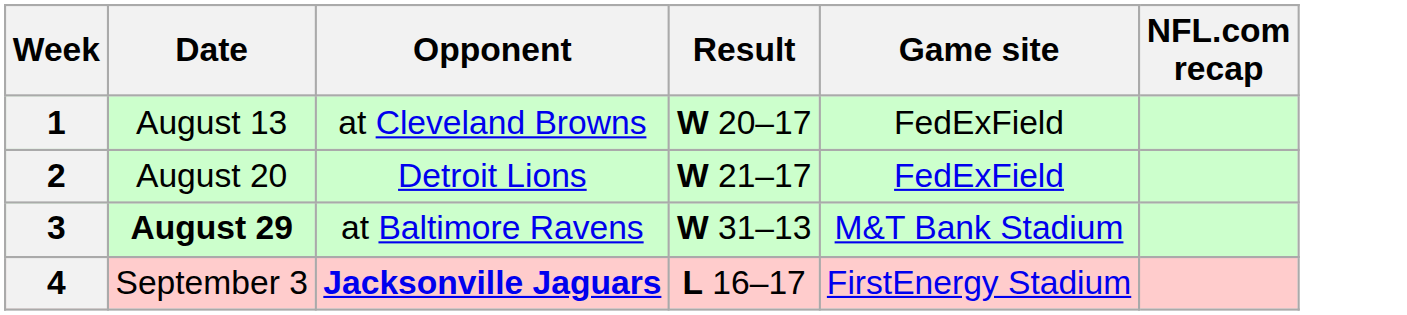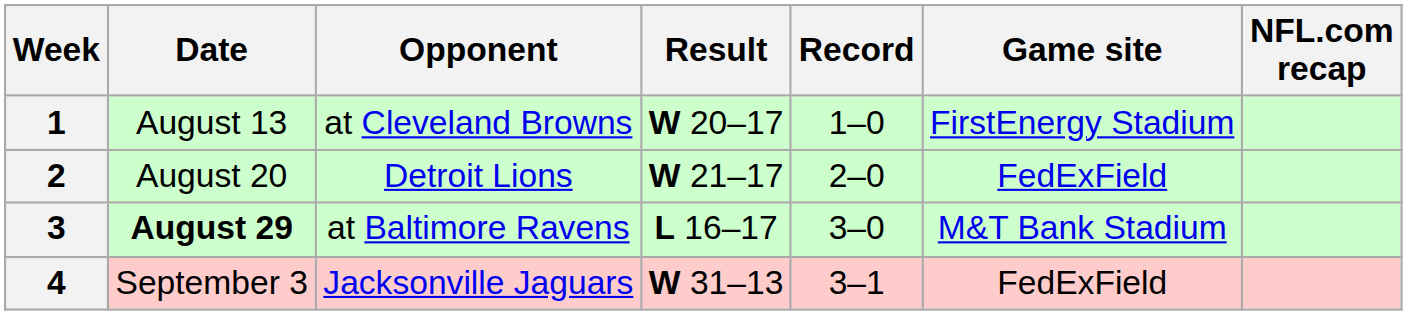+ column: Record | 1–0 | 2–0 | 3–0 | 3–1
1 | Game site: FedExField -> FirstEnergy Stadium
3 | Result: W 31–13 -> L 16–17
4 | Opponent: bold -> normal
4 | Result: L 16–17 -> W 31–13
4 | Game site: FirstEnergy Stadium -> FedExField
